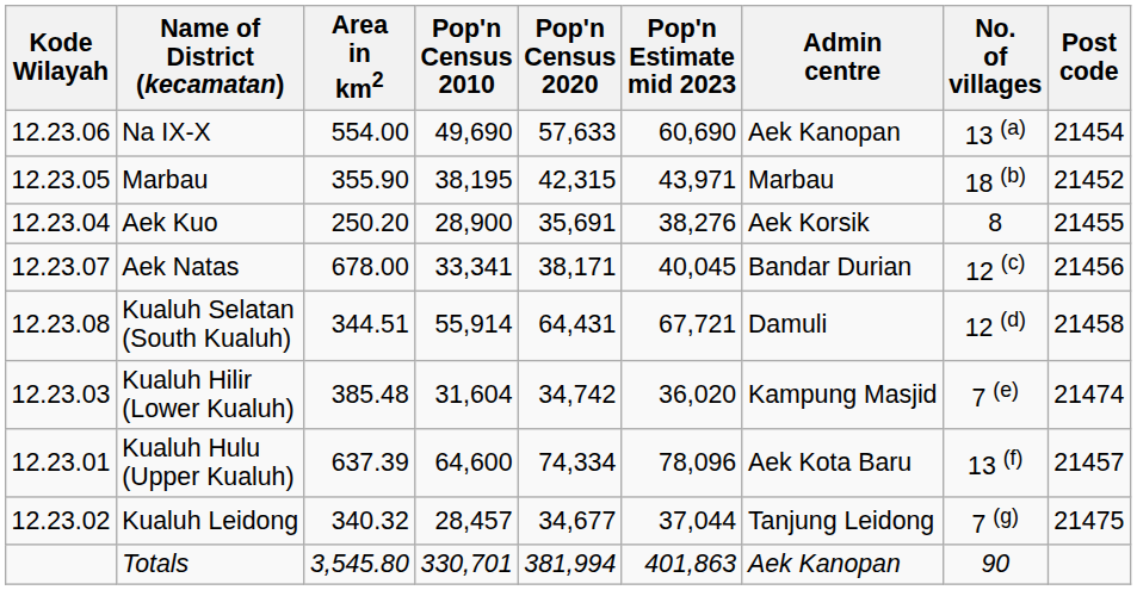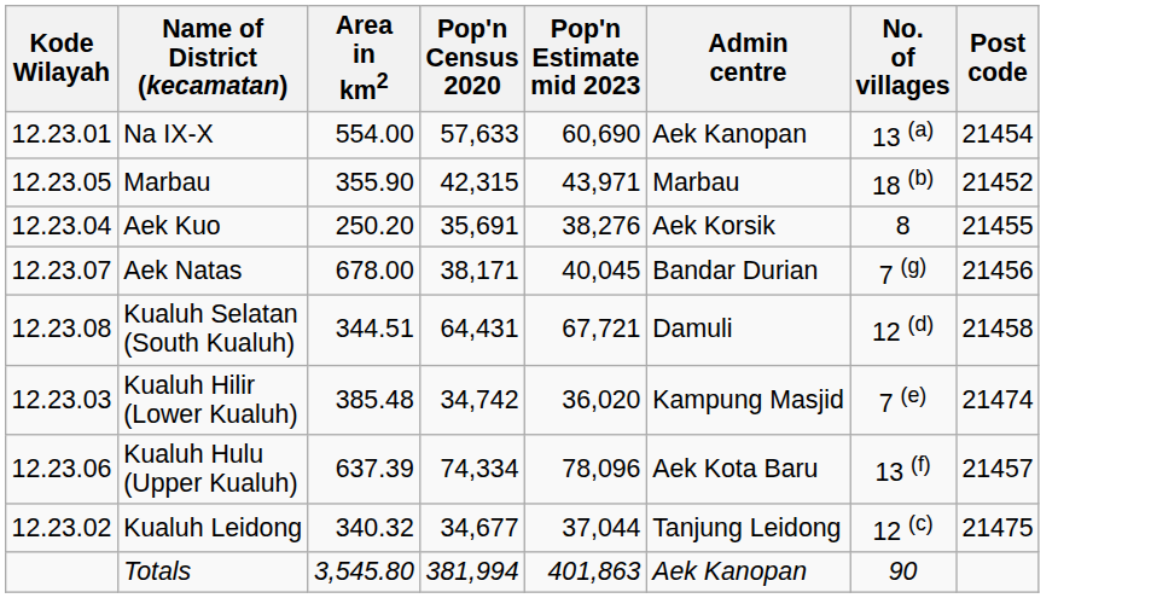- column: Pop'n Census 2010 | 49,690 | 38,195 | 28,900 | 33,341 | 55,914 | 31,604 | 64,600 | 28,457 | 330,701
Na IX-X | Kode Wilayah: 12.23.06 -> 12.23.01
Aek Natas | No. of villages: 12 (c) -> 7 (g)
Kualuh Hulu (Upper Kualuh) | Kode Wilayah: 12.23.01 -> 12.23.06
Kualuh Leidong | No. of villages: 7 (g) -> 12 (c)
